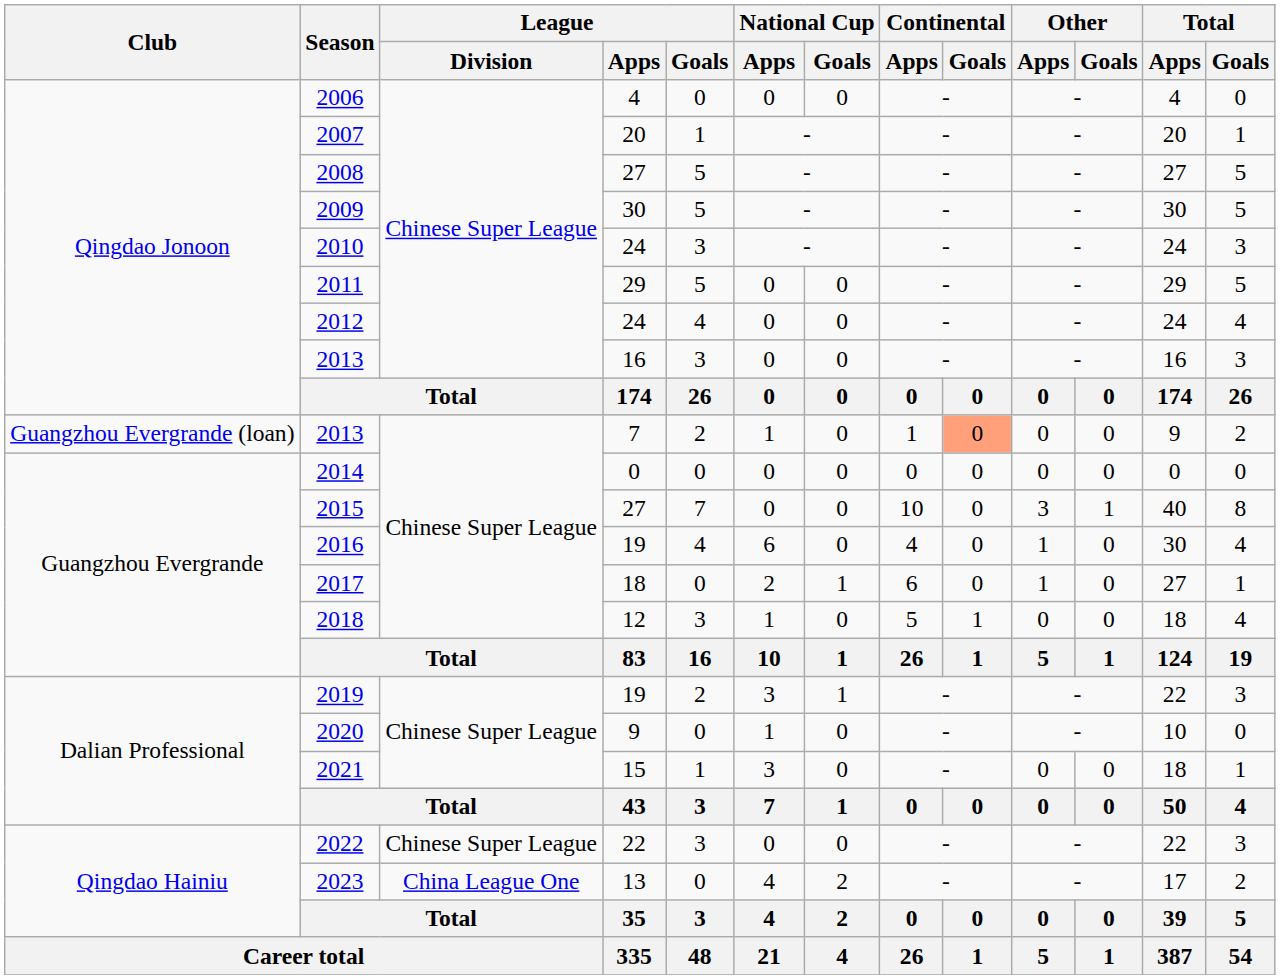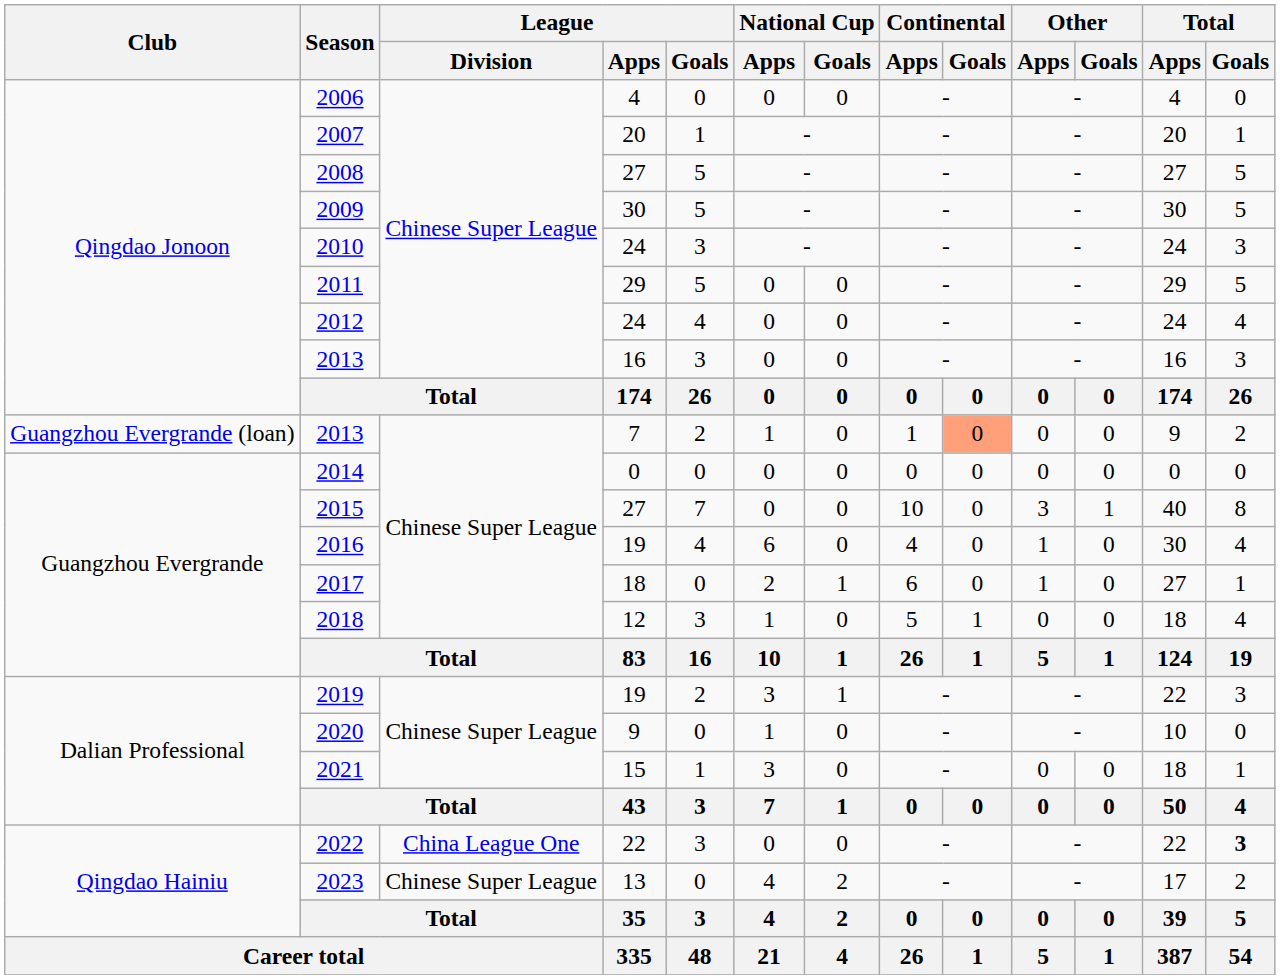2022 | League / Division: Chinese Super League -> China League One
2022 | Total / Goals: normal -> bold
2023 | League / Division: China League One -> Chinese Super League
